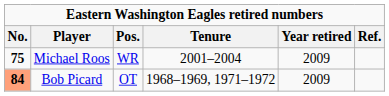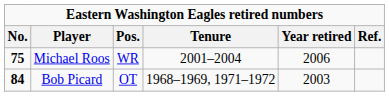Michael Roos | Year retired: 2009 -> 2006
Bob Picard | No.: lightsalmon background -> no background
Bob Picard | Year retired: 2009 -> 2003
